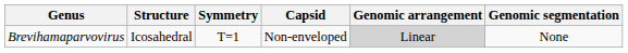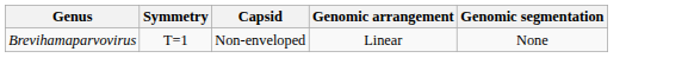- column: Structure | Icosahedral
Brevihamaparvovirus | Genomic arrangement: lightgrey background -> no background
